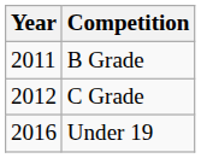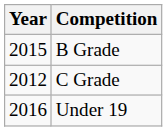B Grade | Year: 2011 -> 2015
